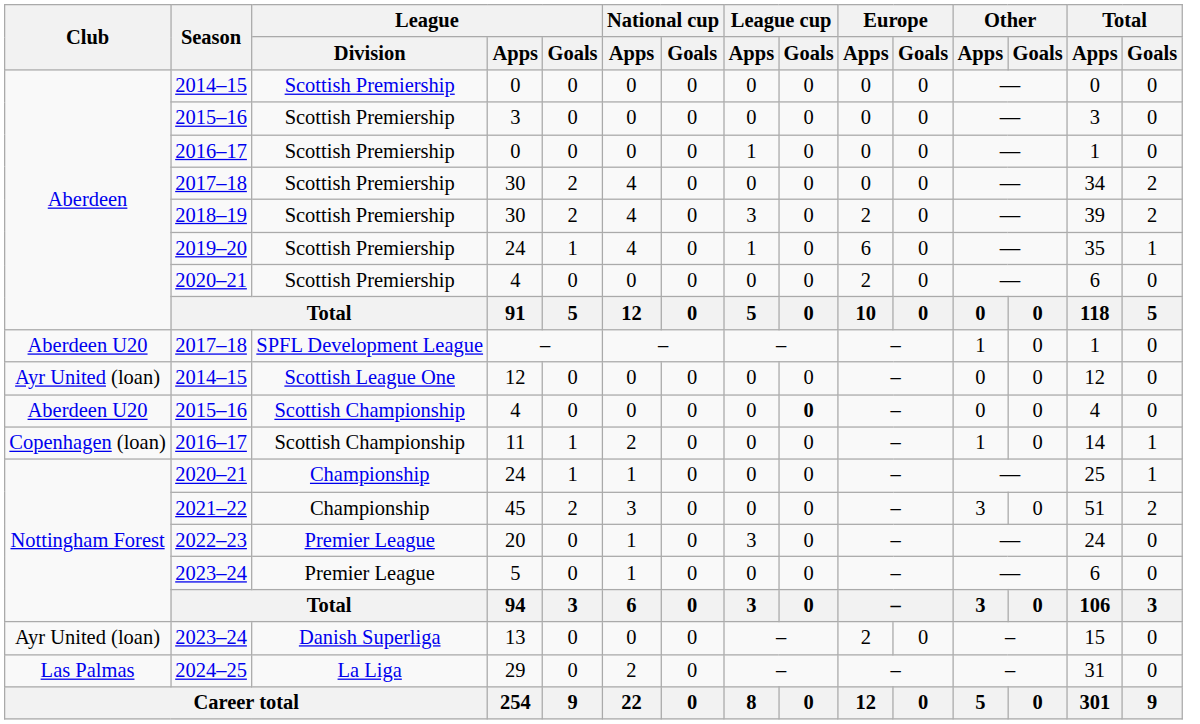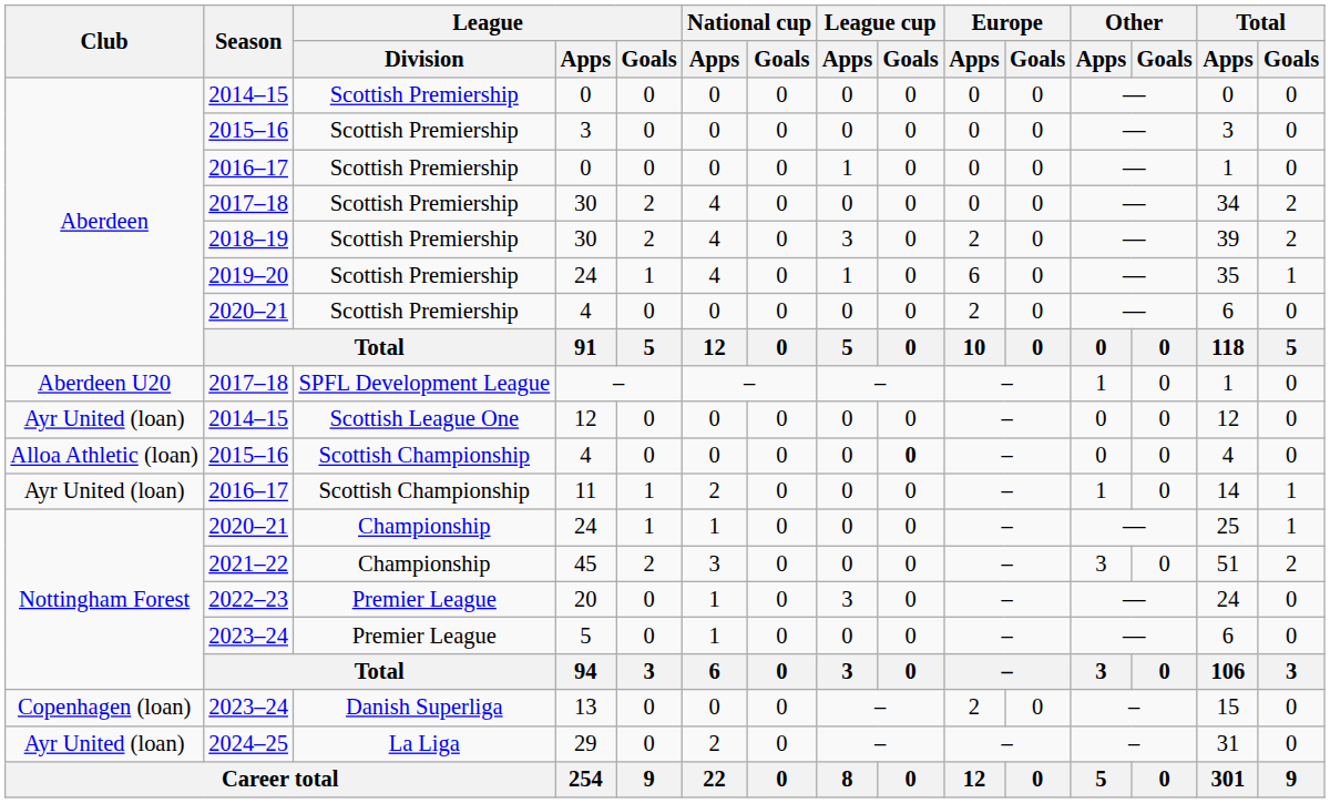2015–16 / 4 | Club: Aberdeen U20 -> Alloa Athletic (loan)
11 | Club: Copenhagen (loan) -> Ayr United (loan)
13 | Club: Ayr United (loan) -> Copenhagen (loan)
29 | Club: Las Palmas -> Ayr United (loan)
